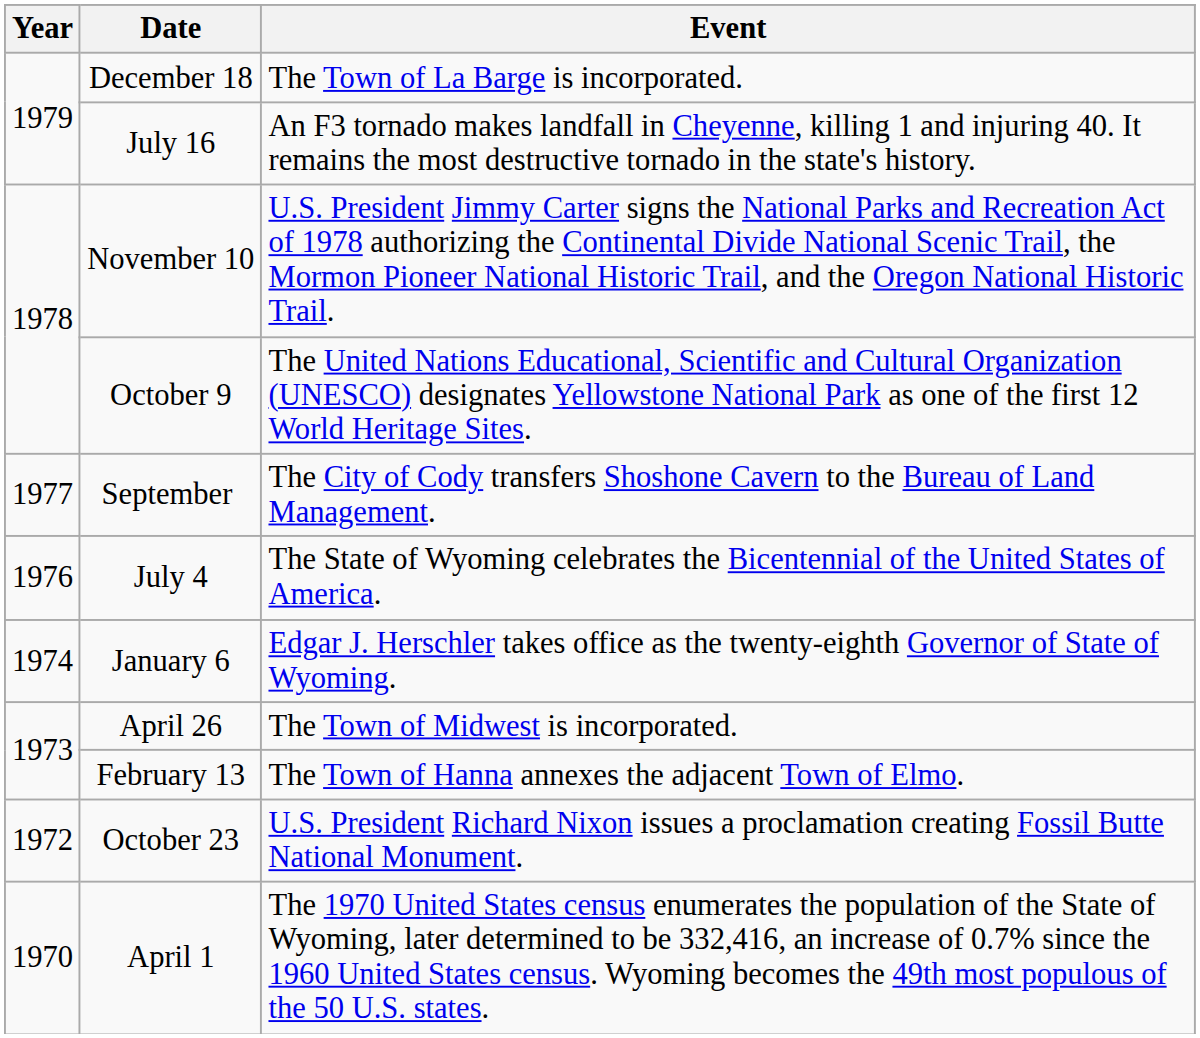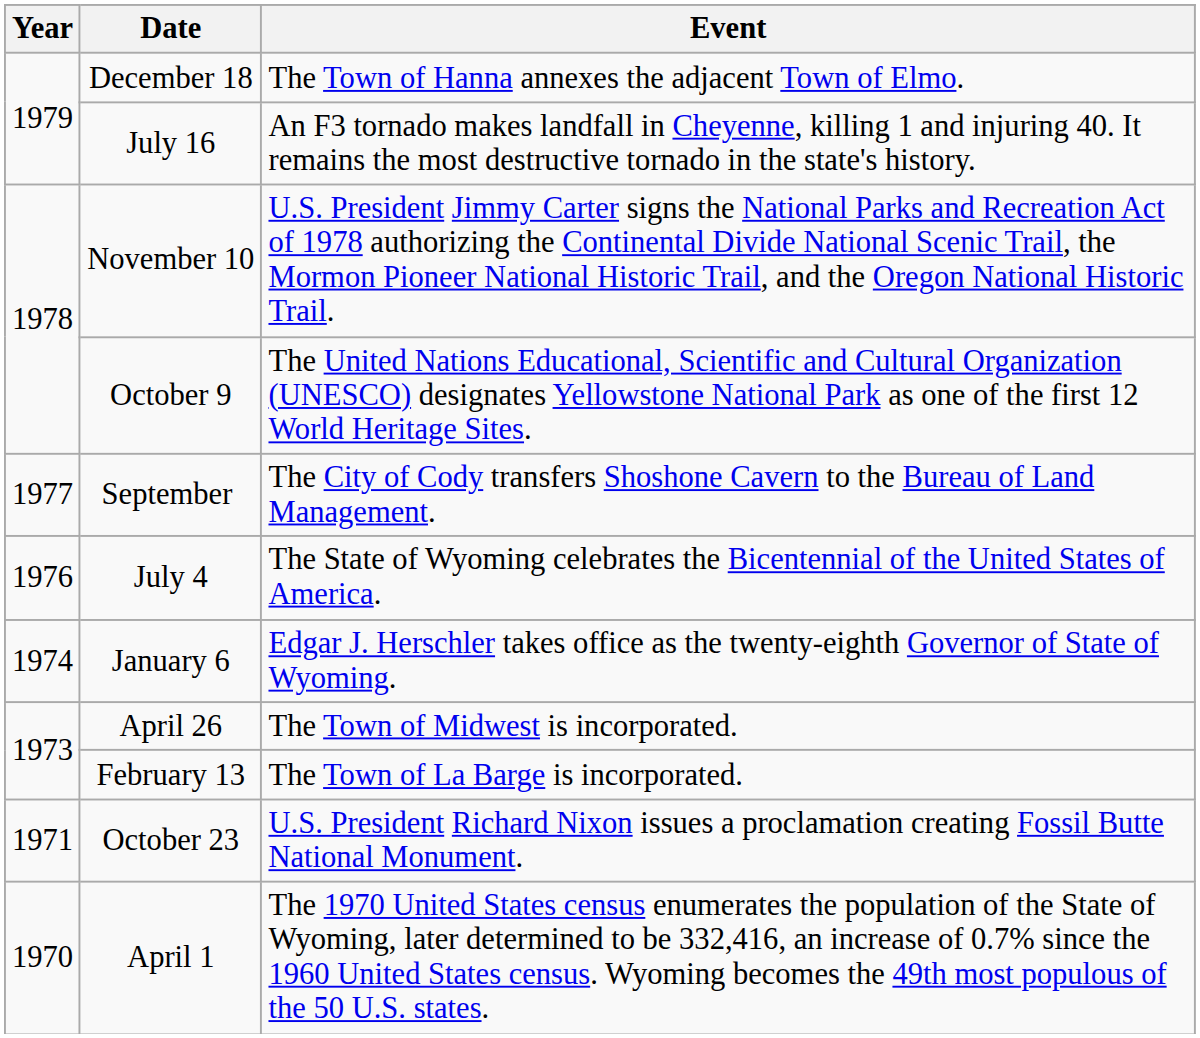December 18 | Event: The Town of La Barge is incorporated. -> The Town of Hanna annexes the adjacent Town of Elmo.
February 13 | Event: The Town of Hanna annexes the adjacent Town of Elmo. -> The Town of La Barge is incorporated.
October 23 | Year: 1972 -> 1971
